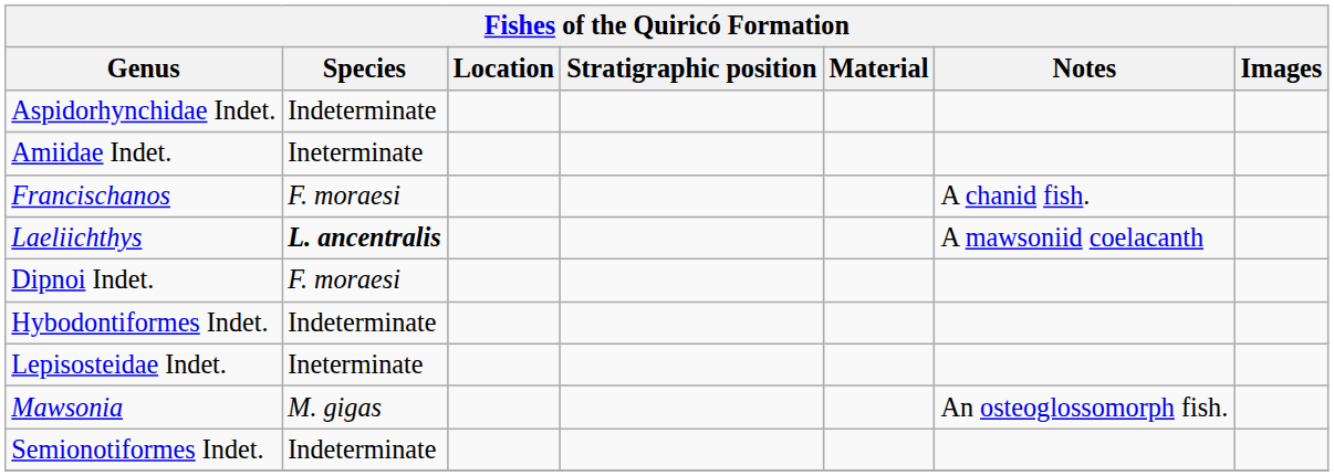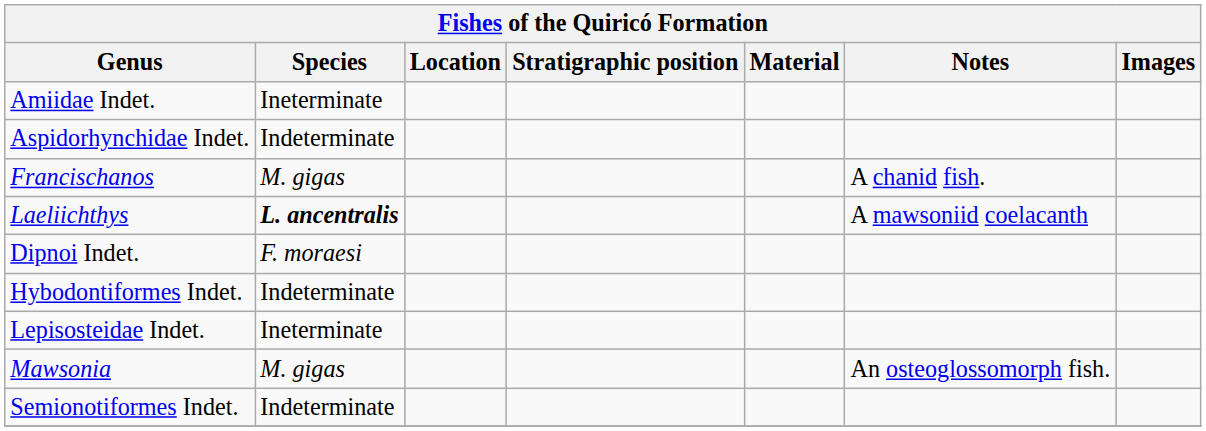rows swapped: Amiidae Indet. <-> Aspidorhynchidae Indet.
Francischanos | Species: F. moraesi -> M. gigas
